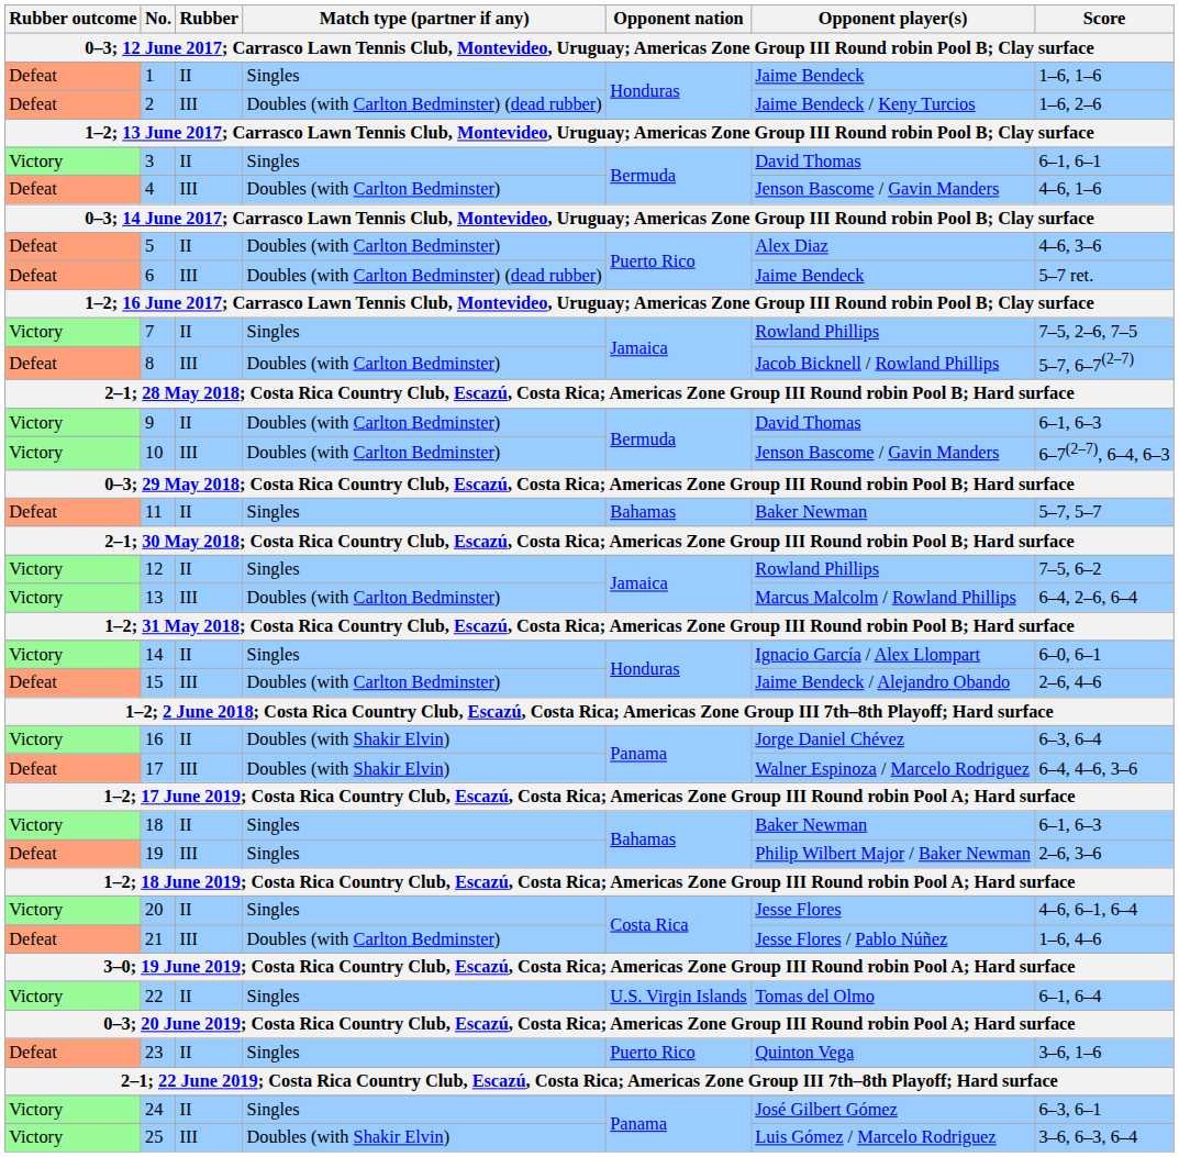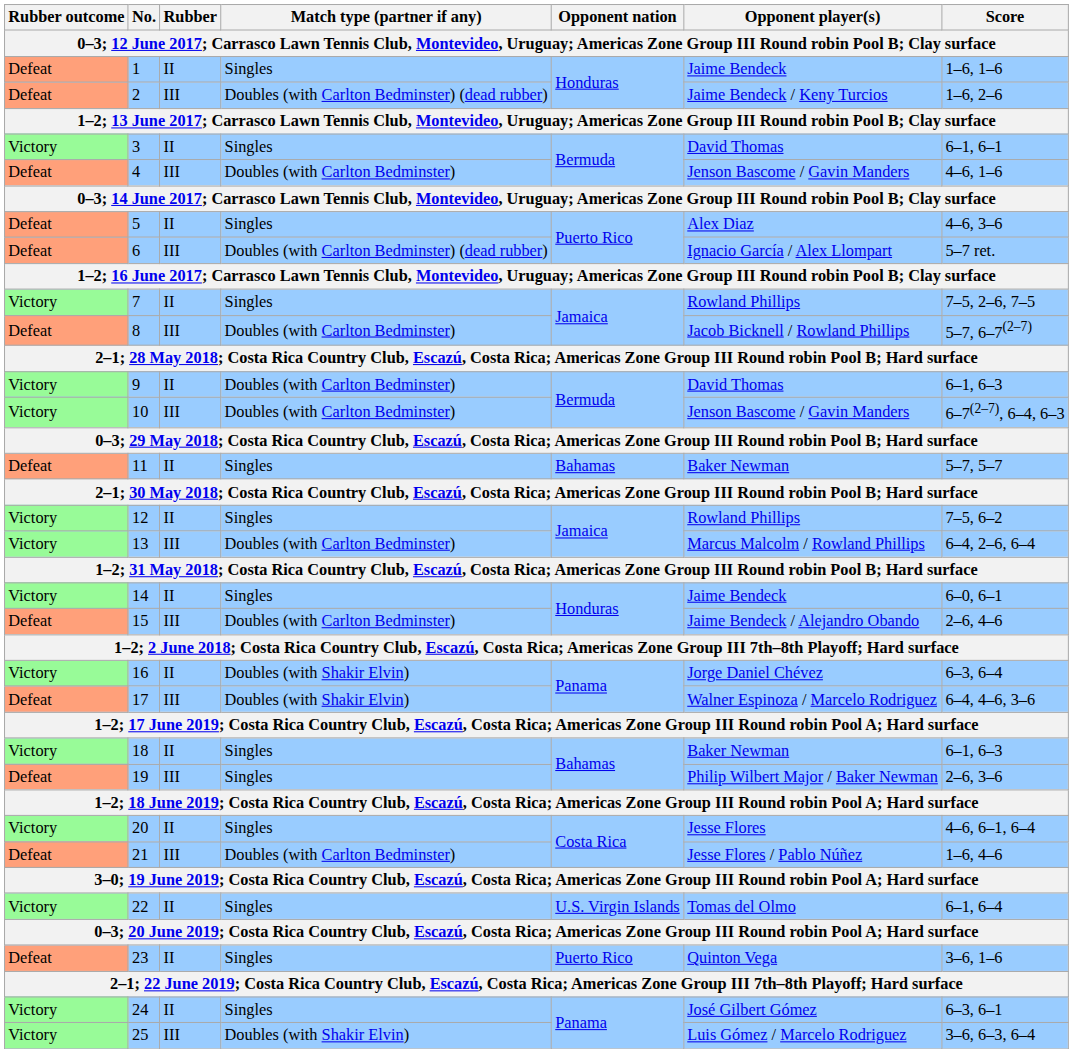5 | Match type (partner if any): Doubles (with Carlton Bedminster) -> Singles
6 | Opponent player(s): Jaime Bendeck -> Ignacio García / Alex Llompart
14 | Opponent player(s): Ignacio García / Alex Llompart -> Jaime Bendeck
